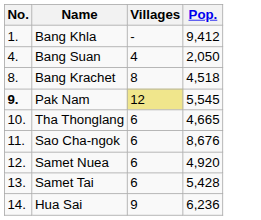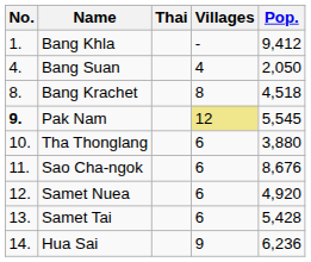+ column: Thai
Tha Thonglang | Pop.: 4,665 -> 3,880
